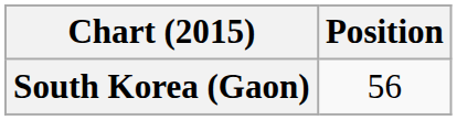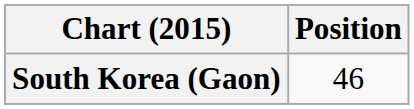South Korea (Gaon) | Position: 56 -> 46
